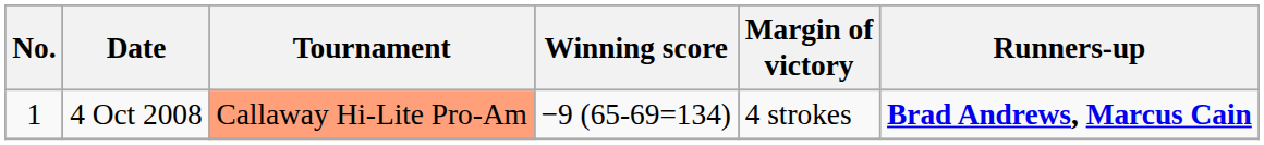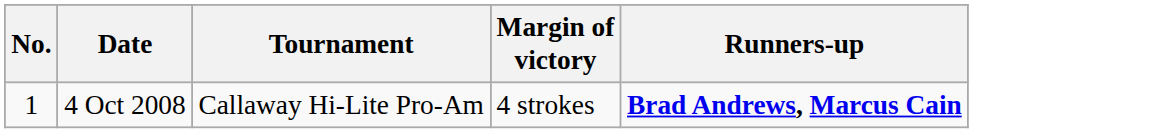- column: Winning score | −9 (65-69=134)
4 Oct 2008 | Tournament: lightsalmon background -> no background
